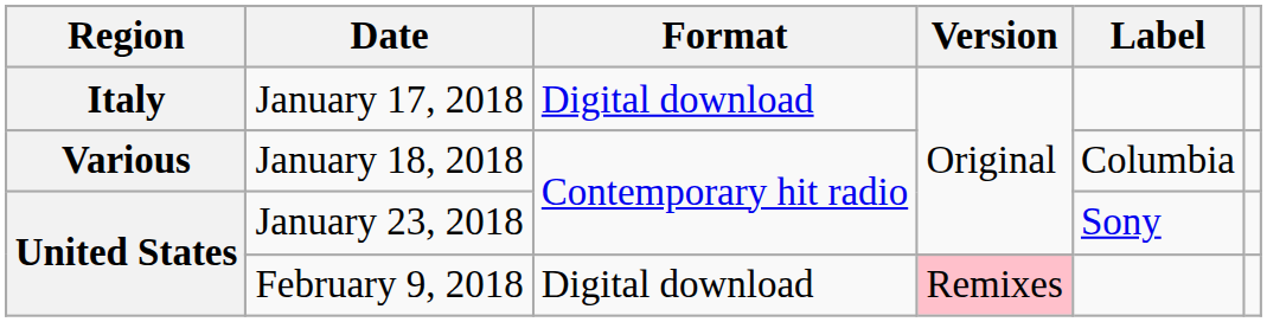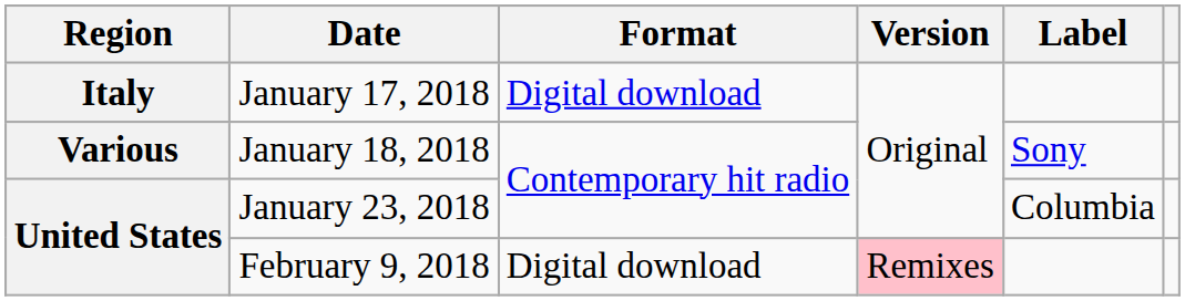January 18, 2018 | Label: Columbia -> Sony
January 23, 2018 | Label: Sony -> Columbia
